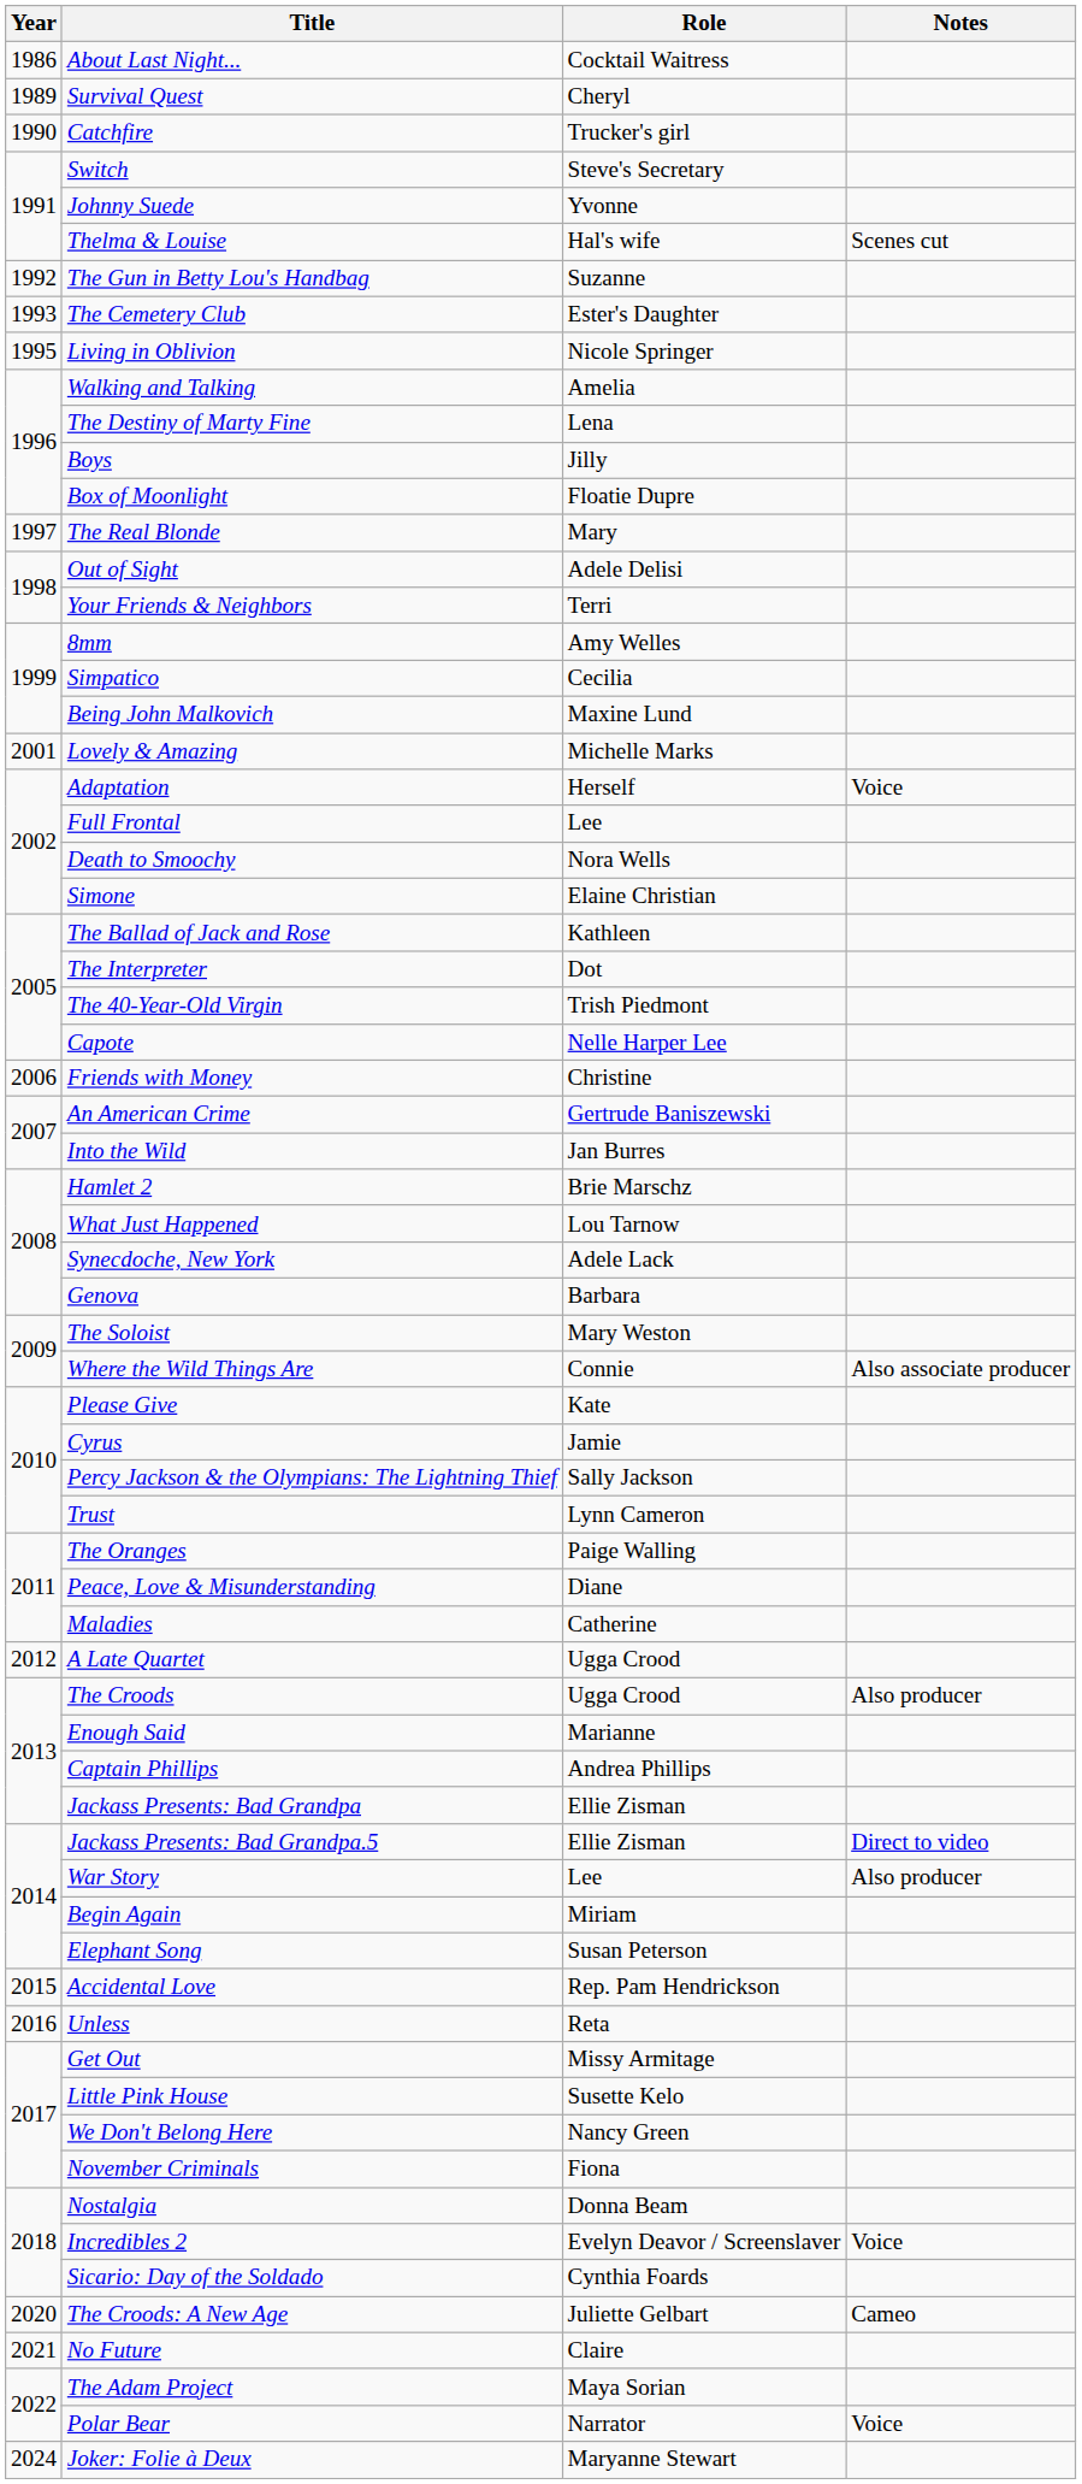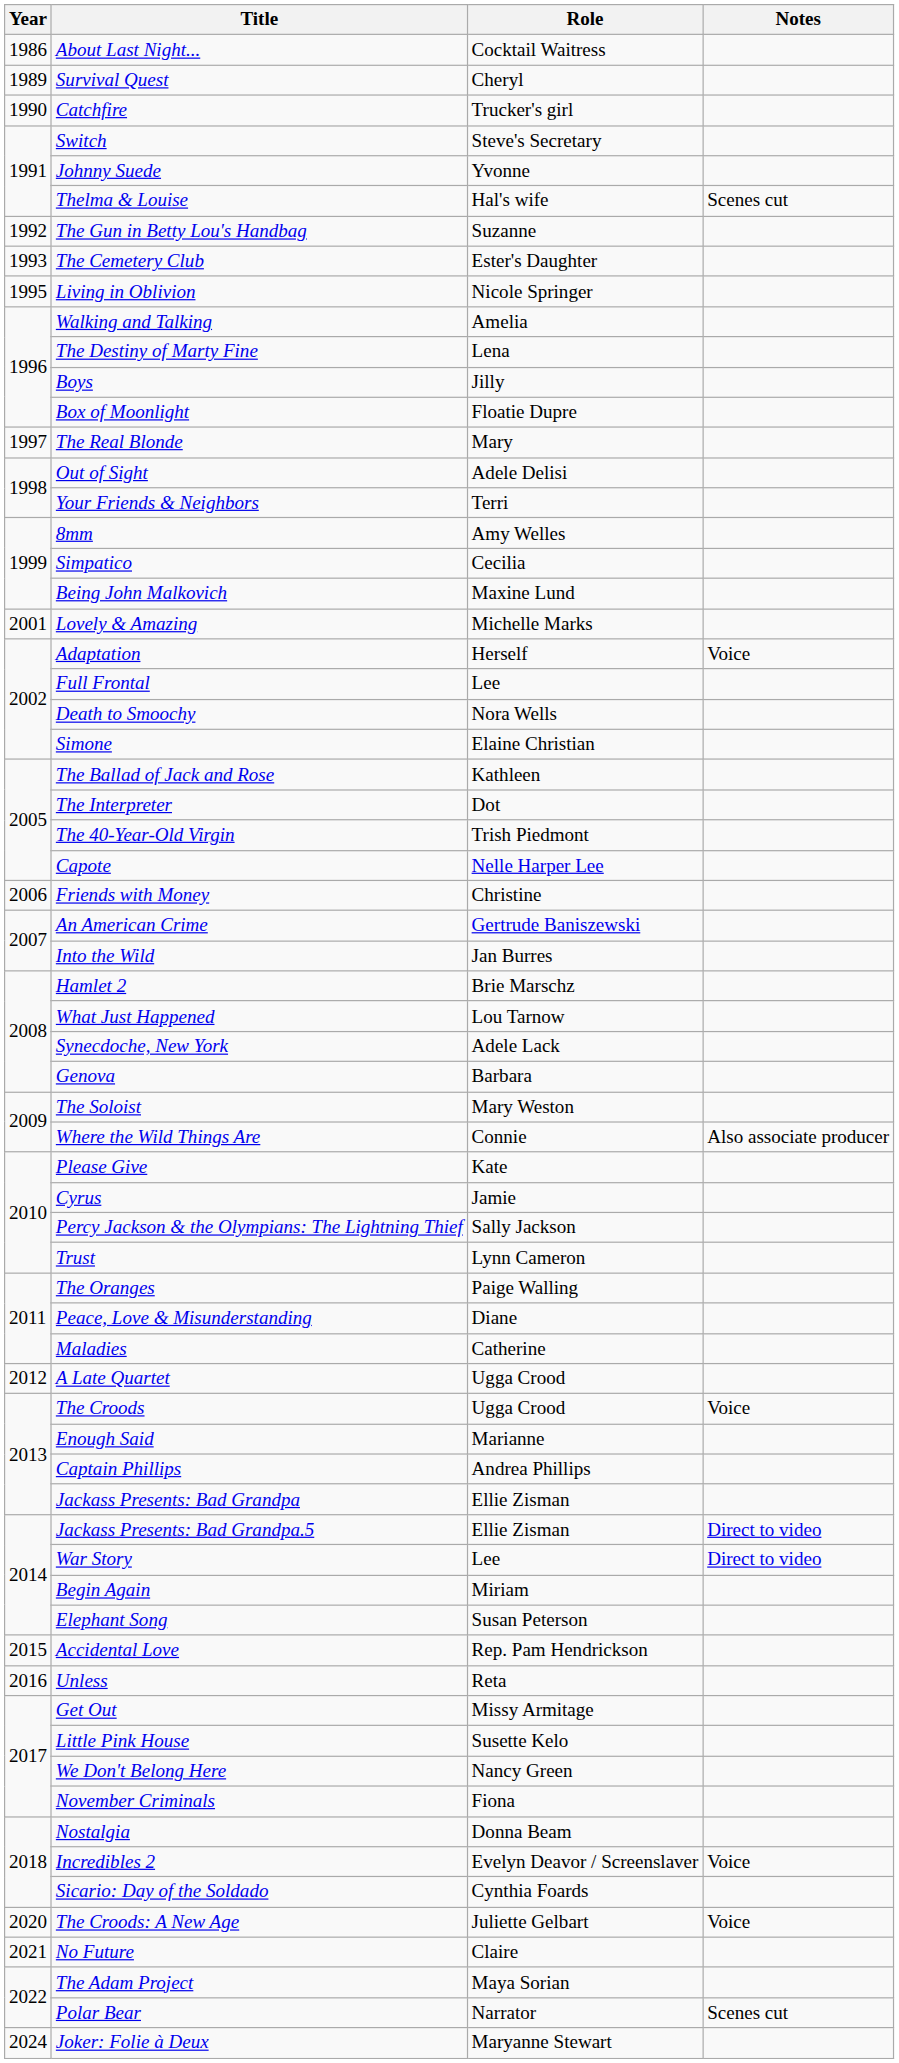The Croods | Notes: Also producer -> Voice
War Story | Notes: Also producer -> Direct to video
The Croods: A New Age | Notes: Cameo -> Voice
Polar Bear | Notes: Voice -> Scenes cut
